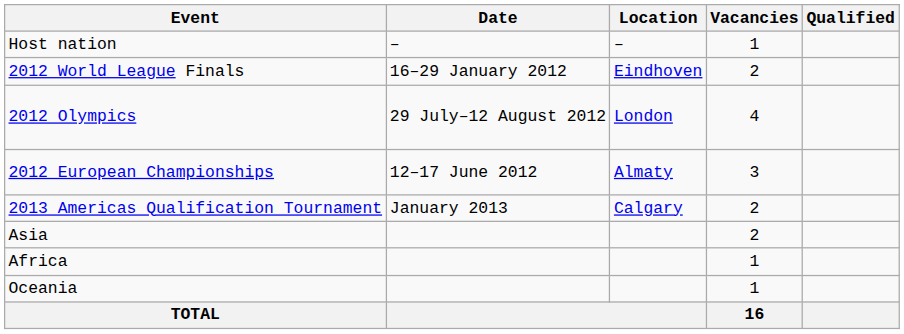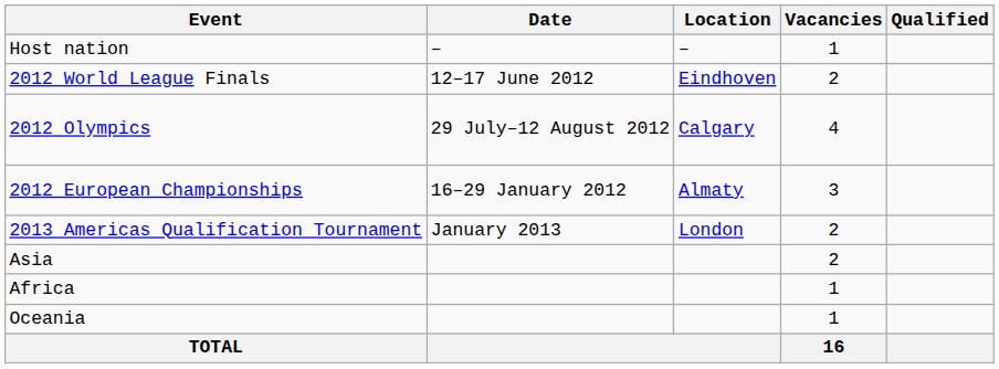2012 World League Finals | Date: 16–29 January 2012 -> 12–17 June 2012
2012 Olympics | Location: London -> Calgary
2012 European Championships | Date: 12–17 June 2012 -> 16–29 January 2012
2013 Americas Qualification Tournament | Location: Calgary -> London
